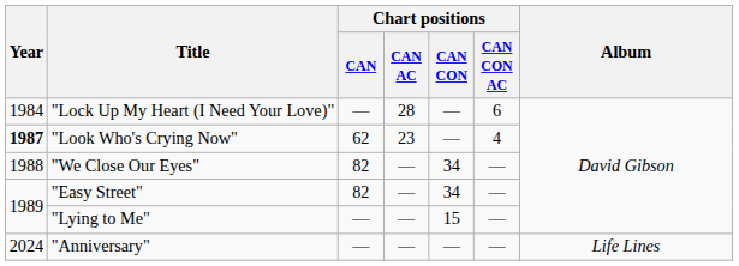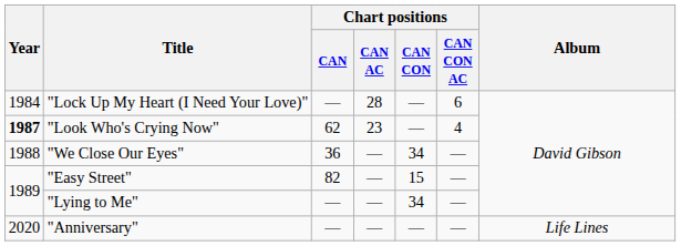"We Close Our Eyes" | Chart positions / CAN: 82 -> 36
"Easy Street" | Chart positions / CAN CON: 34 -> 15
"Lying to Me" | Chart positions / CAN CON: 15 -> 34
"Anniversary" | Year: 2024 -> 2020
